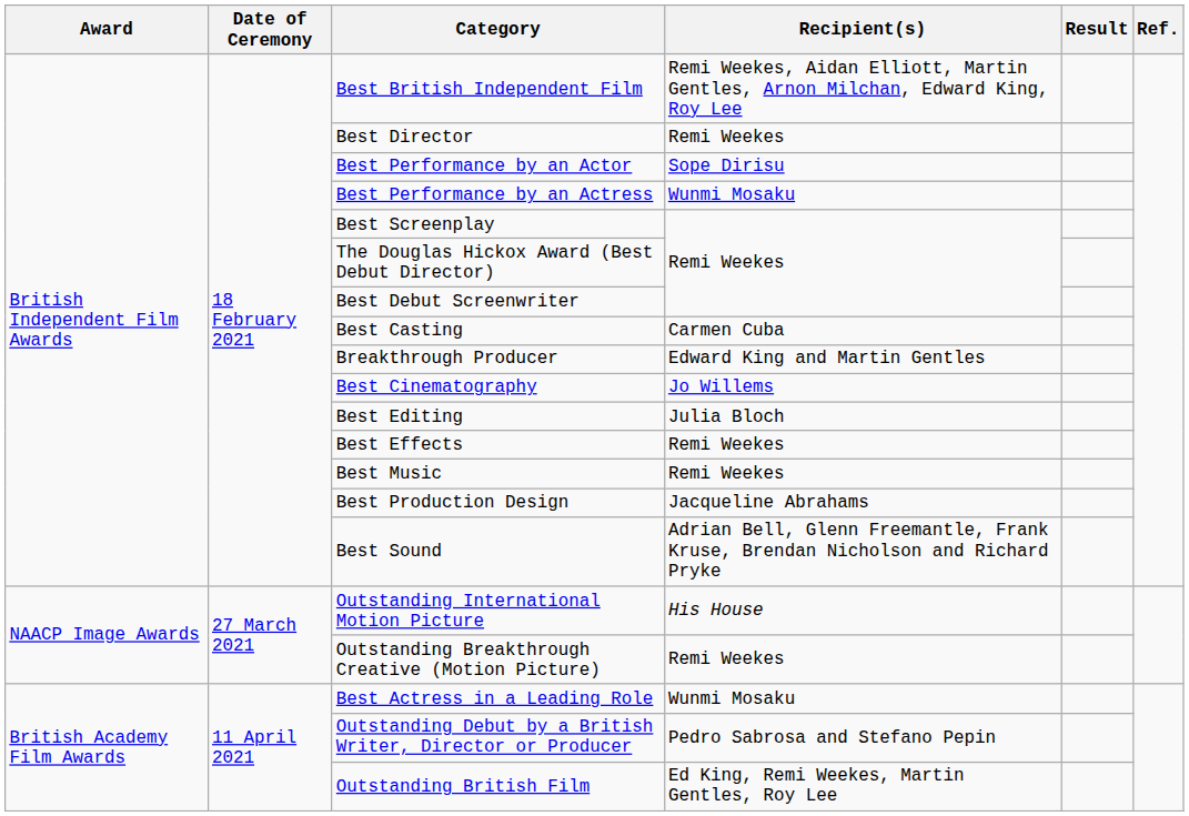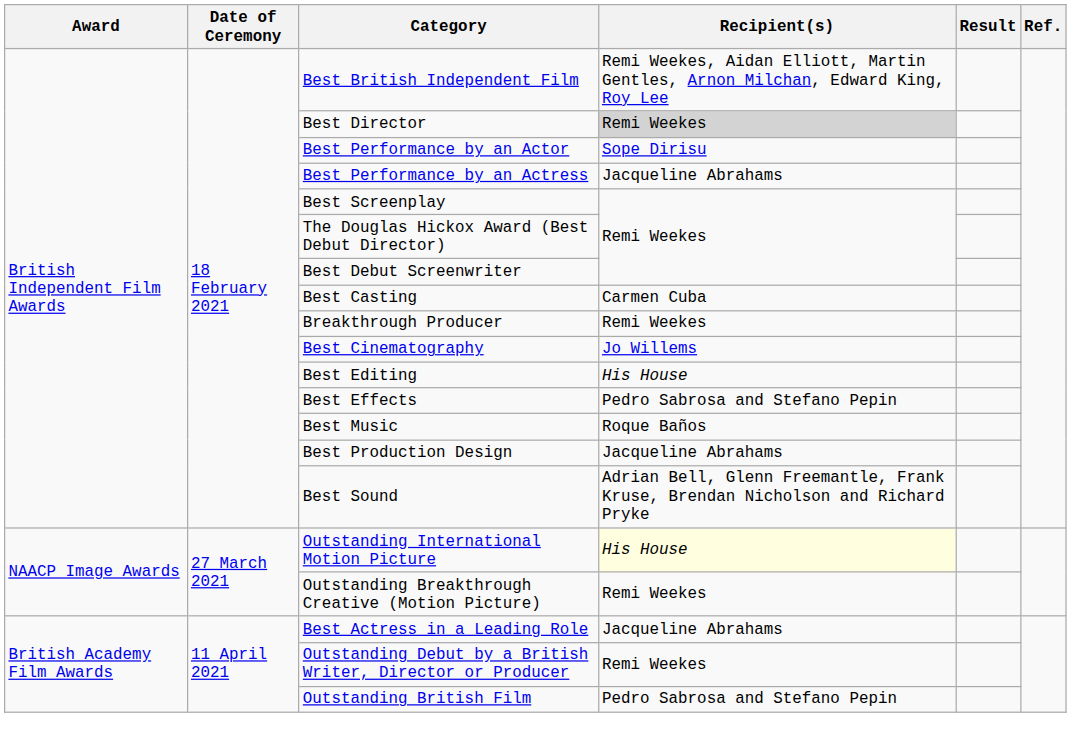Best Director | Recipient(s): no background -> lightgrey background
Best Performance by an Actress | Recipient(s): Wunmi Mosaku -> Jacqueline Abrahams
Breakthrough Producer | Recipient(s): Edward King and Martin Gentles -> Remi Weekes
Best Editing | Recipient(s): Julia Bloch -> His House
Best Effects | Recipient(s): Remi Weekes -> Pedro Sabrosa and Stefano Pepin
Best Music | Recipient(s): Remi Weekes -> Roque Baños
Outstanding International Motion Picture | Recipient(s): no background -> lightyellow background
Best Actress in a Leading Role | Recipient(s): Wunmi Mosaku -> Jacqueline Abrahams
Outstanding Debut by a British Writer, Director or Producer | Recipient(s): Pedro Sabrosa and Stefano Pepin -> Remi Weekes
Outstanding British Film | Recipient(s): Ed King, Remi Weekes, Martin Gentles, Roy Lee -> Pedro Sabrosa and Stefano Pepin
